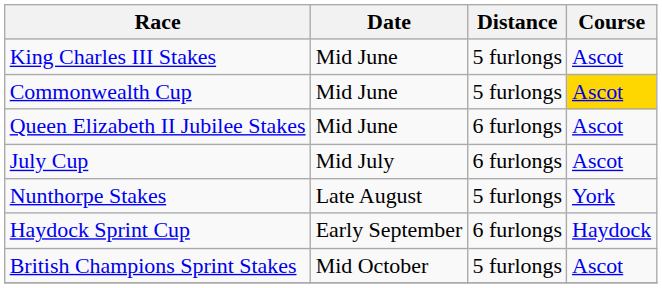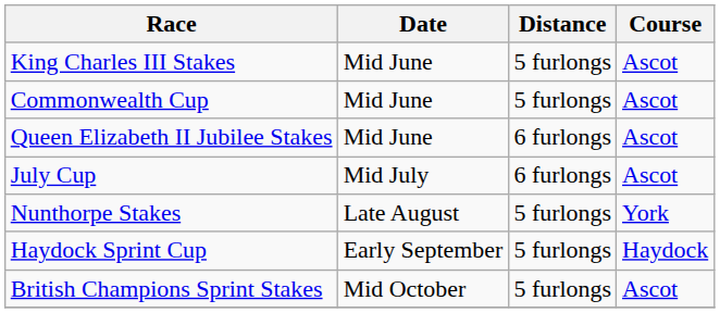Commonwealth Cup | Course: gold background -> no background
Haydock Sprint Cup | Distance: 6 furlongs -> 5 furlongs
